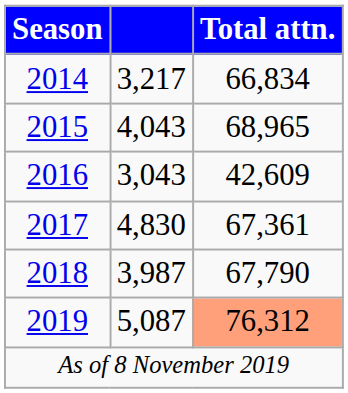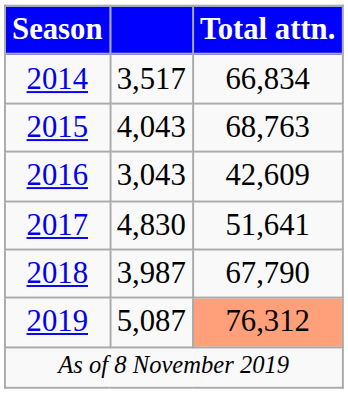2014 | column 2: 3,217 -> 3,517
2015 | Total attn.: 68,965 -> 68,763
2017 | Total attn.: 67,361 -> 51,641
